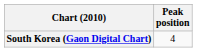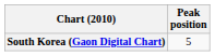South Korea (Gaon Digital Chart) | Peak position: 4 -> 5
